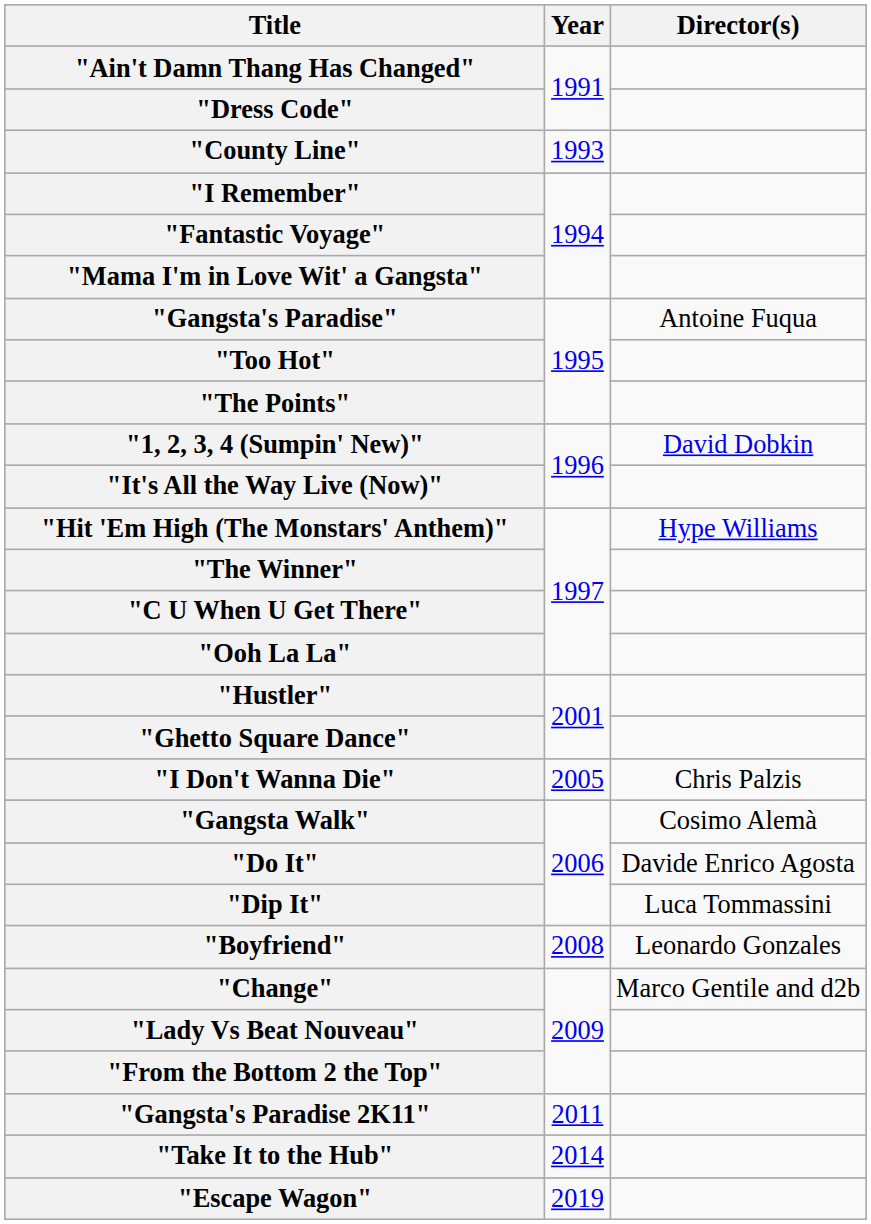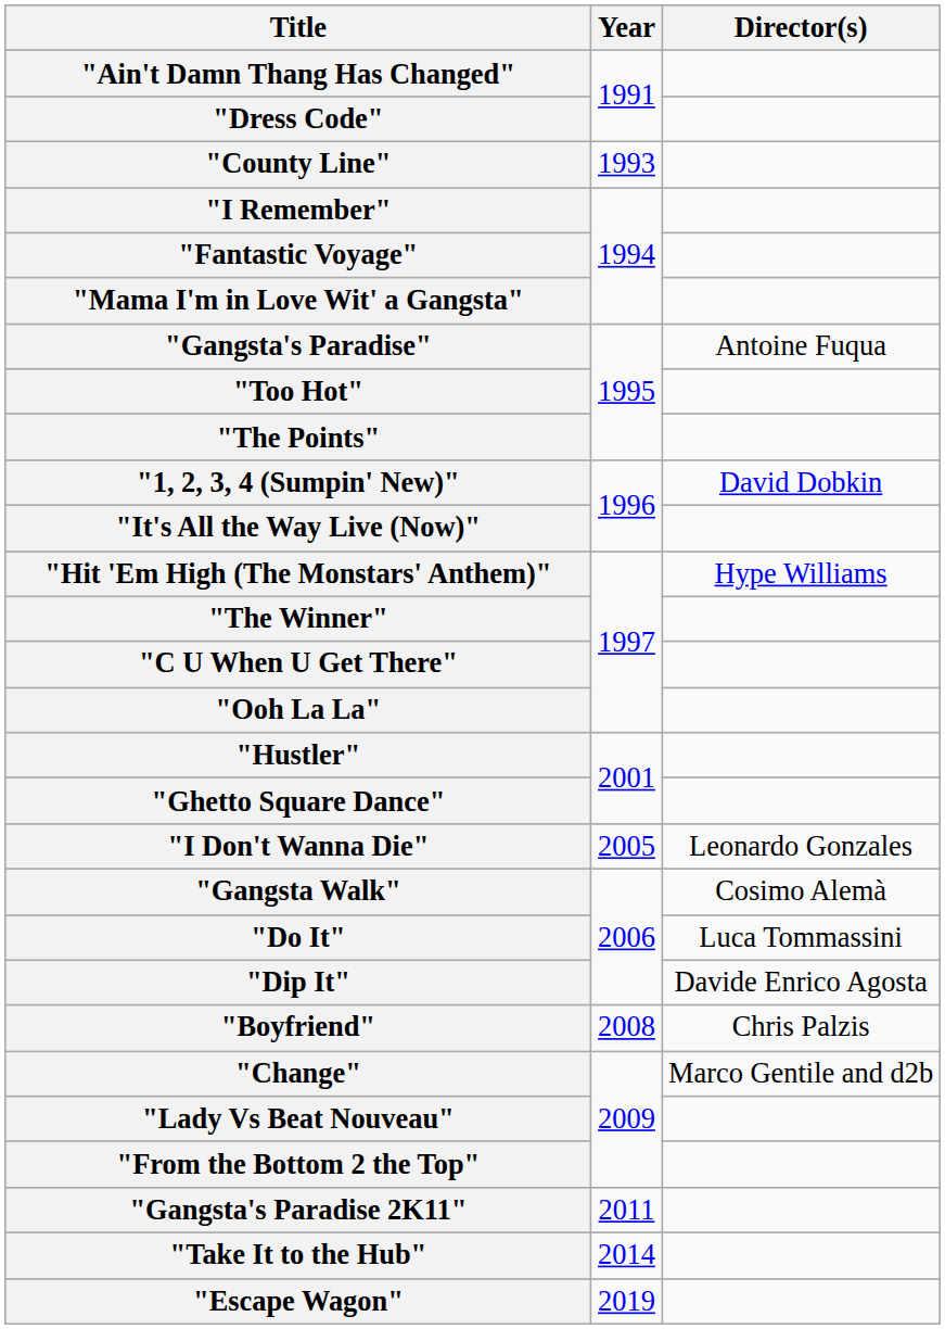"I Don't Wanna Die" | Director(s): Chris Palzis -> Leonardo Gonzales
"Do It" | Director(s): Davide Enrico Agosta -> Luca Tommassini
"Dip It" | Director(s): Luca Tommassini -> Davide Enrico Agosta
"Boyfriend" | Director(s): Leonardo Gonzales -> Chris Palzis
